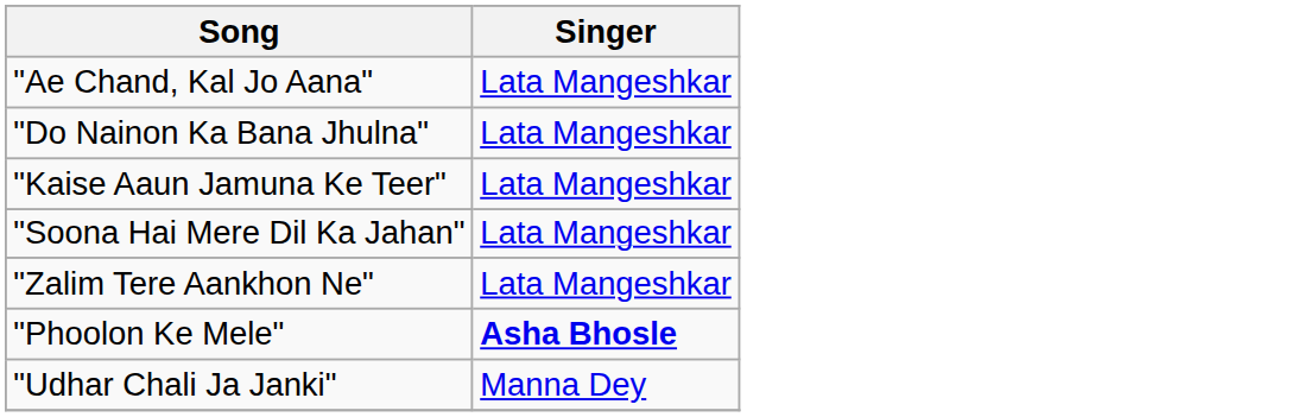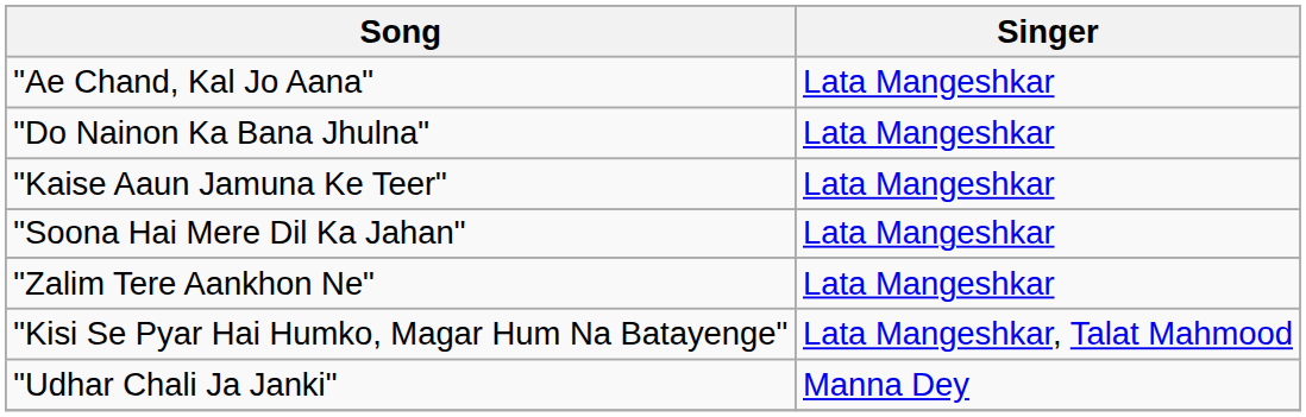+ row: "Kisi Se Pyar Hai Humko, Magar Hum Na Batayenge" | Lata Mangeshkar, Talat Mahmood
- row: "Phoolon Ke Mele" | Asha Bhosle
